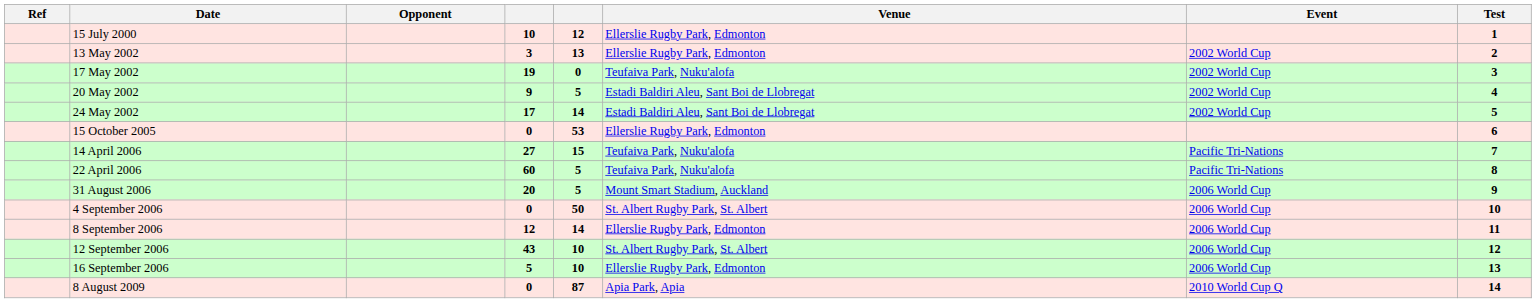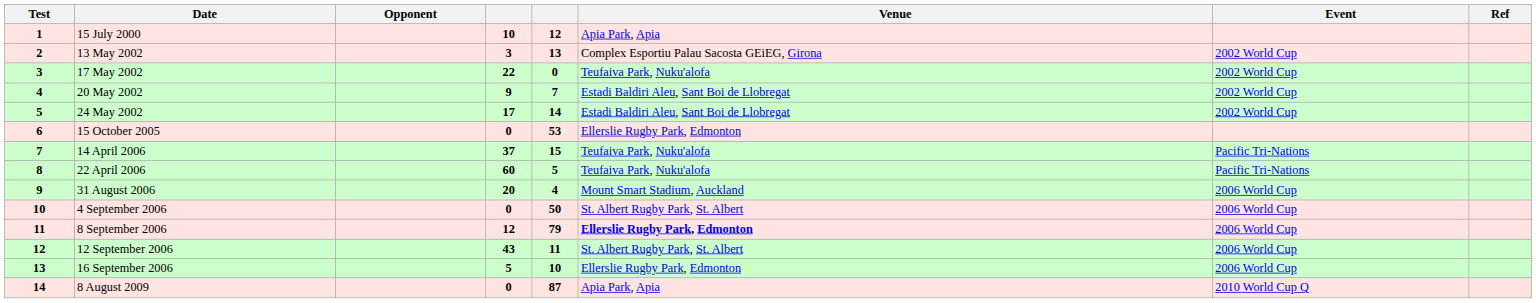columns swapped: Test <-> Ref
15 July 2000 | Venue: Ellerslie Rugby Park, Edmonton -> Apia Park, Apia
13 May 2002 | Venue: Ellerslie Rugby Park, Edmonton -> Complex Esportiu Palau Sacosta GEiEG, Girona
17 May 2002 | column 4: 19 -> 22
20 May 2002 | column 5: 5 -> 7
14 April 2006 | column 4: 27 -> 37
31 August 2006 | column 5: 5 -> 4
8 September 2006 | column 5: 14 -> 79
8 September 2006 | Venue: normal -> bold
12 September 2006 | column 5: 10 -> 11
